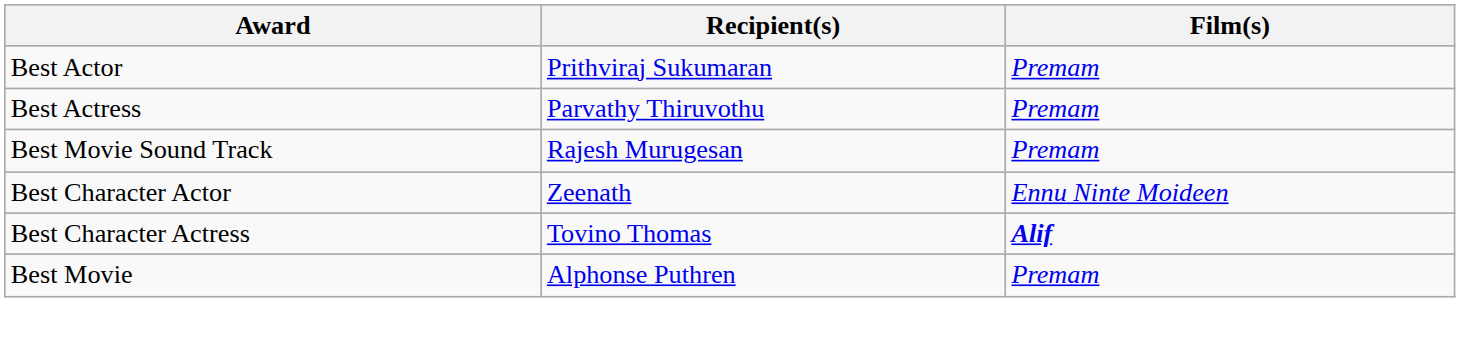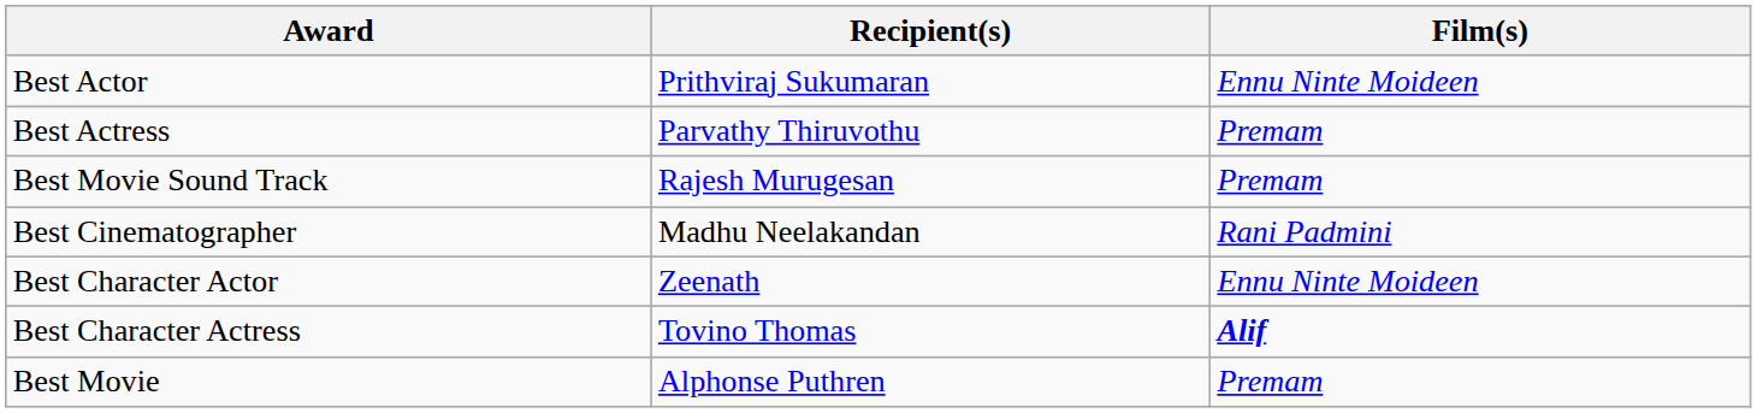Best Actor | Film(s): Premam -> Ennu Ninte Moideen
+ row: Best Cinematographer | Madhu Neelakandan | Rani Padmini
